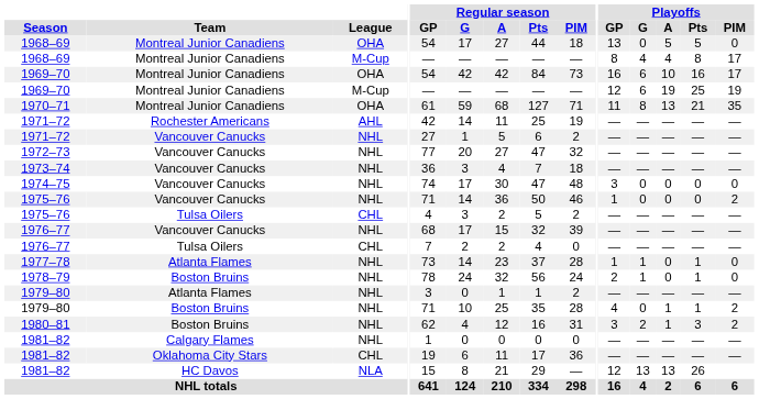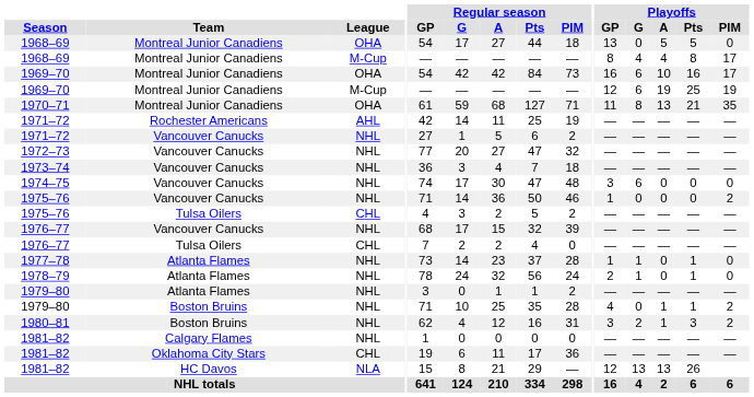1974–75 | Playoffs / G: 0 -> 6
1978–79 | Team: Boston Bruins -> Atlanta Flames
